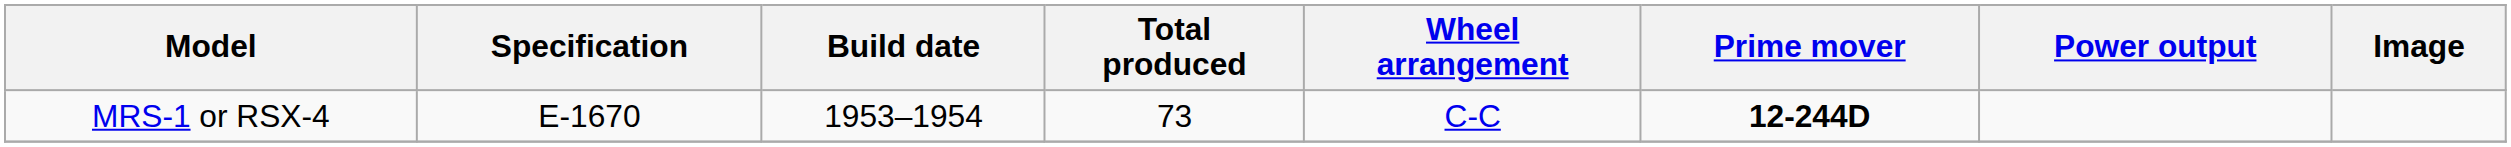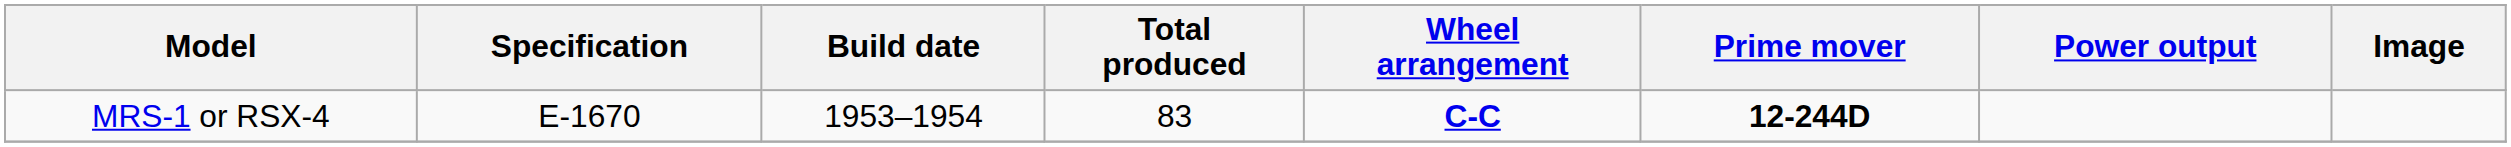MRS-1 or RSX-4 | Total produced: 73 -> 83
MRS-1 or RSX-4 | Wheel arrangement: normal -> bold
